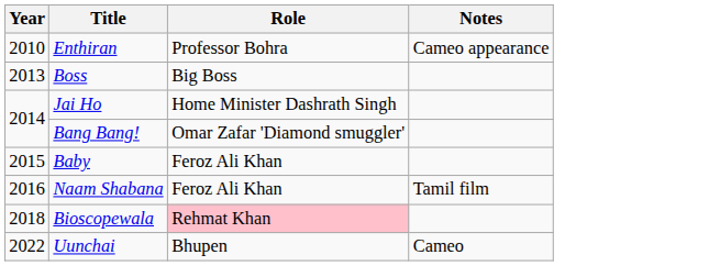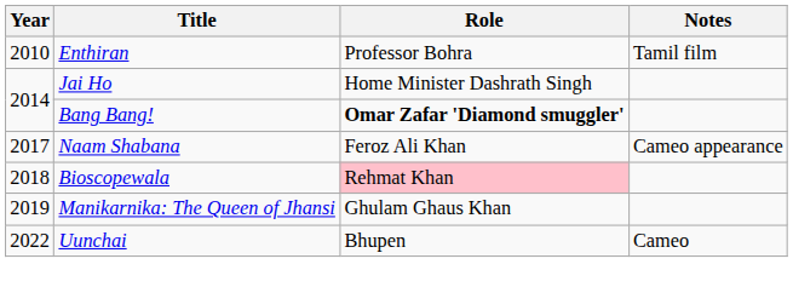Enthiran | Notes: Cameo appearance -> Tamil film
- row: 2013 | Boss | Big Boss
Bang Bang! | Role: normal -> bold
- row: 2015 | Baby | Feroz Ali Khan
Naam Shabana | Year: 2016 -> 2017
Naam Shabana | Notes: Tamil film -> Cameo appearance
+ row: 2019 | Manikarnika: The Queen of Jhansi | Ghulam Ghaus Khan
